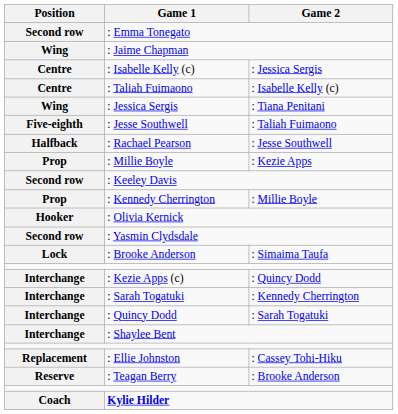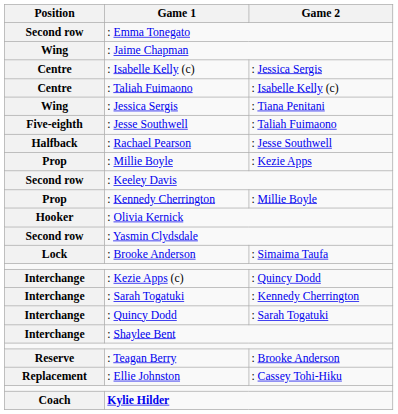rows swapped: : Ellie Johnston <-> : Teagan Berry
